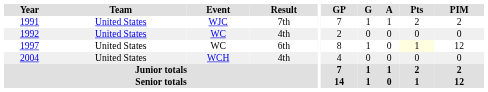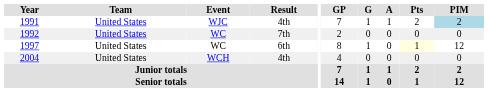1991 | Result: 7th -> 4th
1991 | PIM: no background -> lightblue background
1992 | Result: 4th -> 7th
